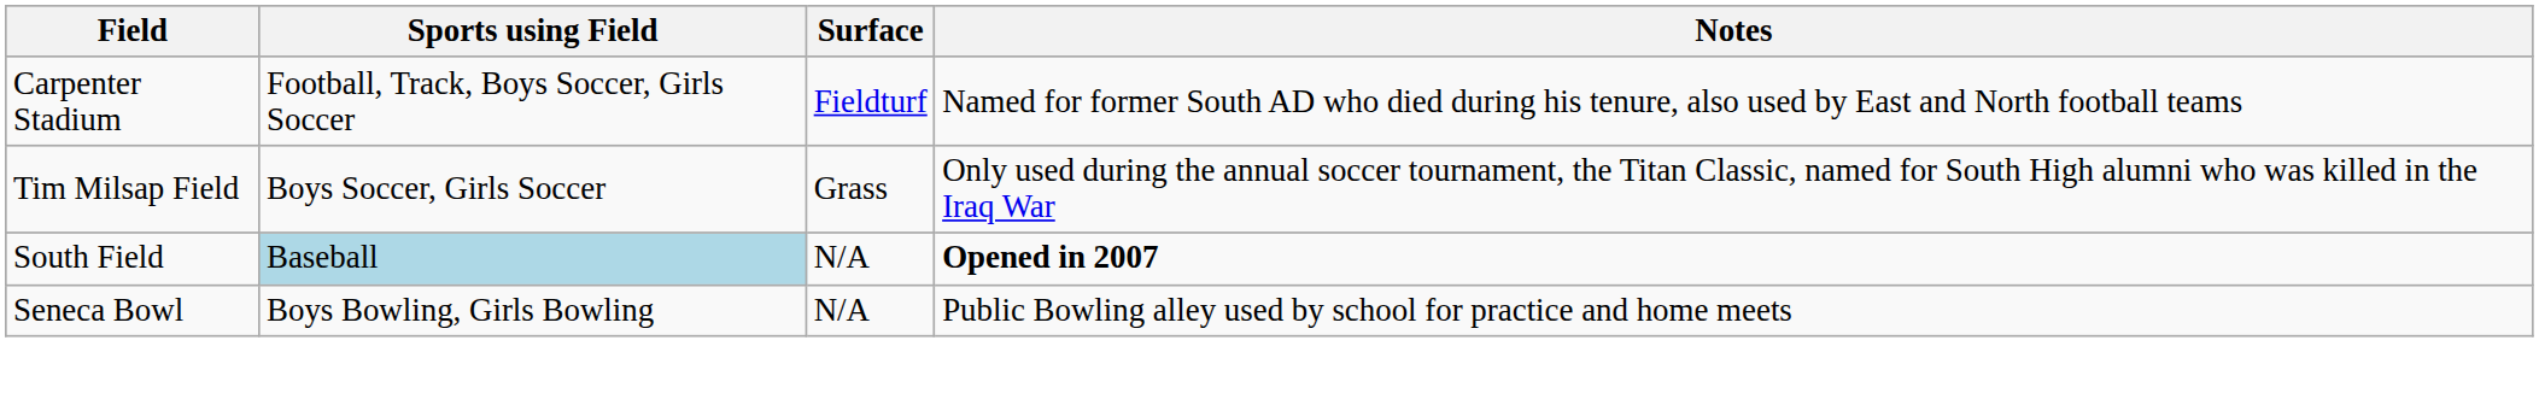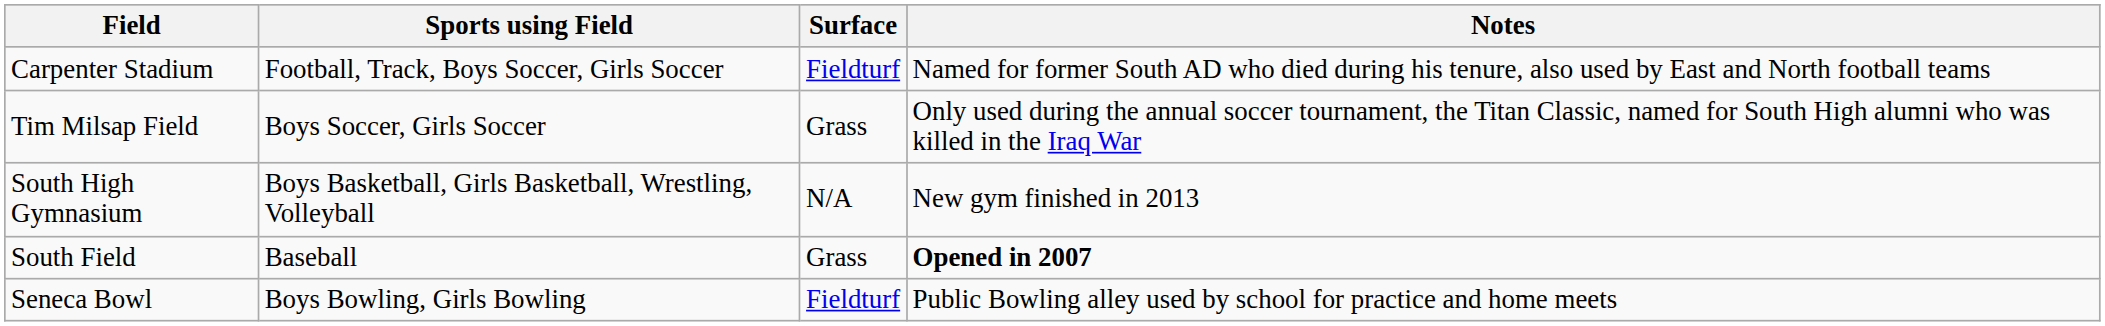+ row: South High Gymnasium | Boys Basketball, Girls Basketball, Wrestling, Volleyball | N/A | New gym finished in 2013
South Field | Sports using Field: lightblue background -> no background
South Field | Surface: N/A -> Grass
Seneca Bowl | Surface: N/A -> Fieldturf
